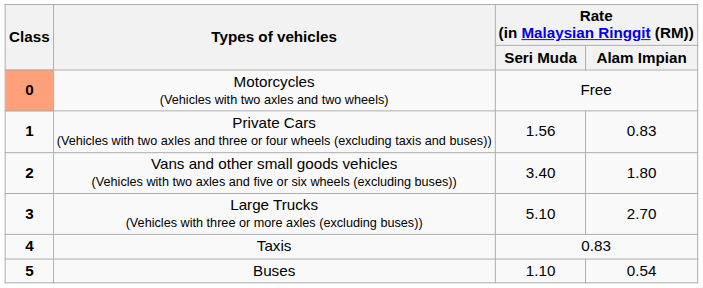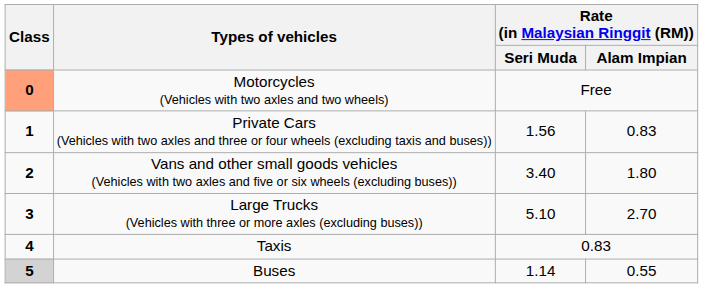Buses | Class: no background -> lightgrey background
Buses | Rate (in Malaysian Ringgit (RM)) / Seri Muda: 1.10 -> 1.14
Buses | Rate (in Malaysian Ringgit (RM)) / Alam Impian: 0.54 -> 0.55
